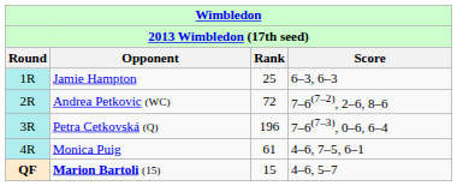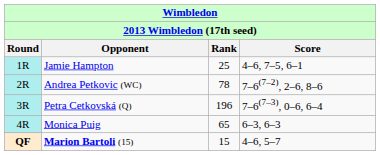Jamie Hampton | Score: 6–3, 6–3 -> 4–6, 7–5, 6–1
Andrea Petkovic (WC) | Rank: 72 -> 78
Monica Puig | Rank: 61 -> 65
Monica Puig | Score: 4–6, 7–5, 6–1 -> 6–3, 6–3
